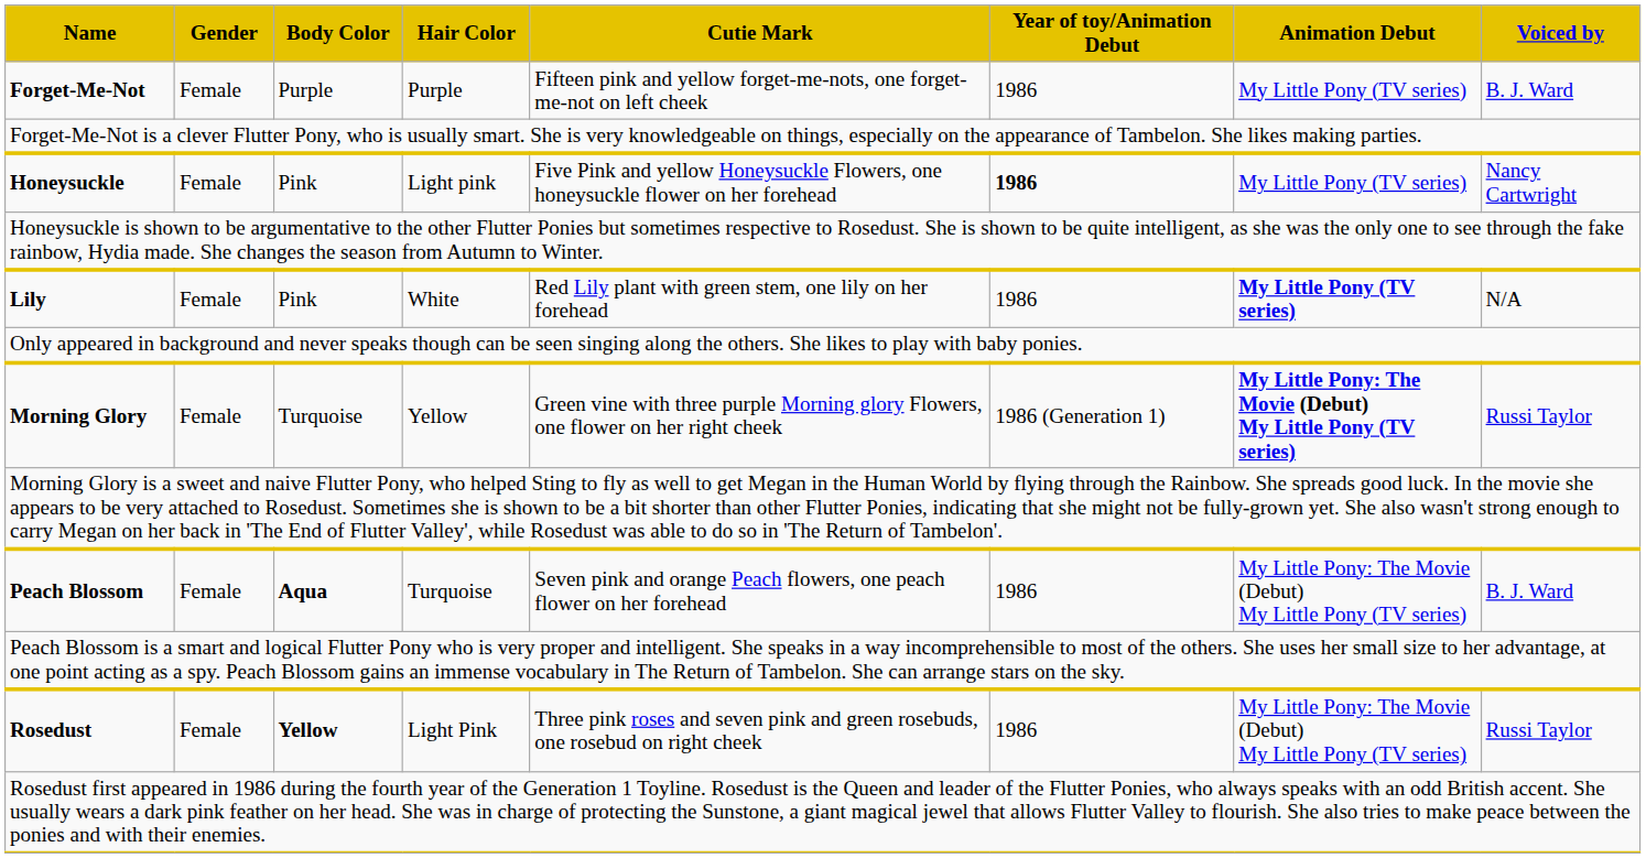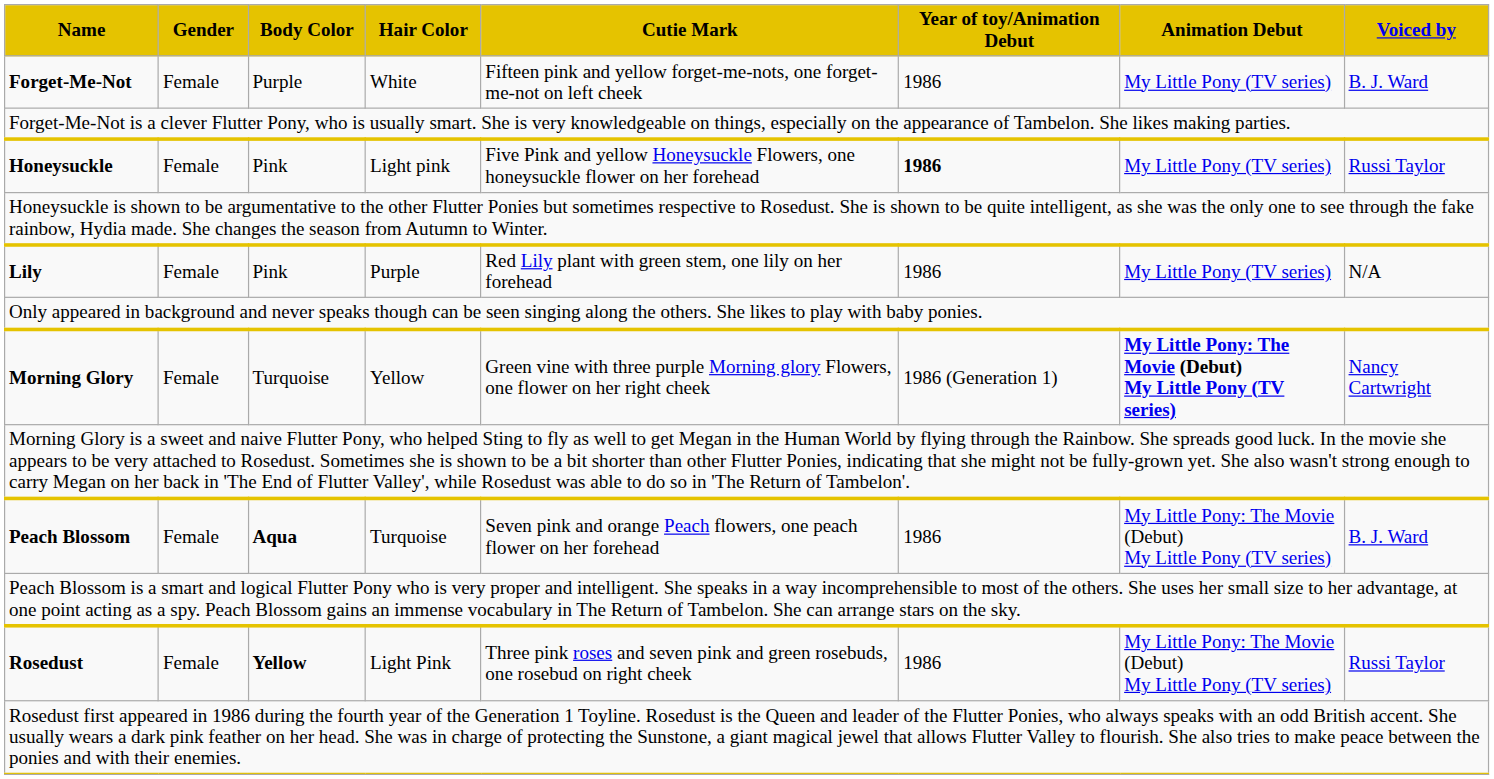Forget-Me-Not | Hair Color: Purple -> White
Honeysuckle | Voiced by: Nancy Cartwright -> Russi Taylor
Lily | Hair Color: White -> Purple
Lily | Animation Debut: bold -> normal
Morning Glory | Voiced by: Russi Taylor -> Nancy Cartwright
